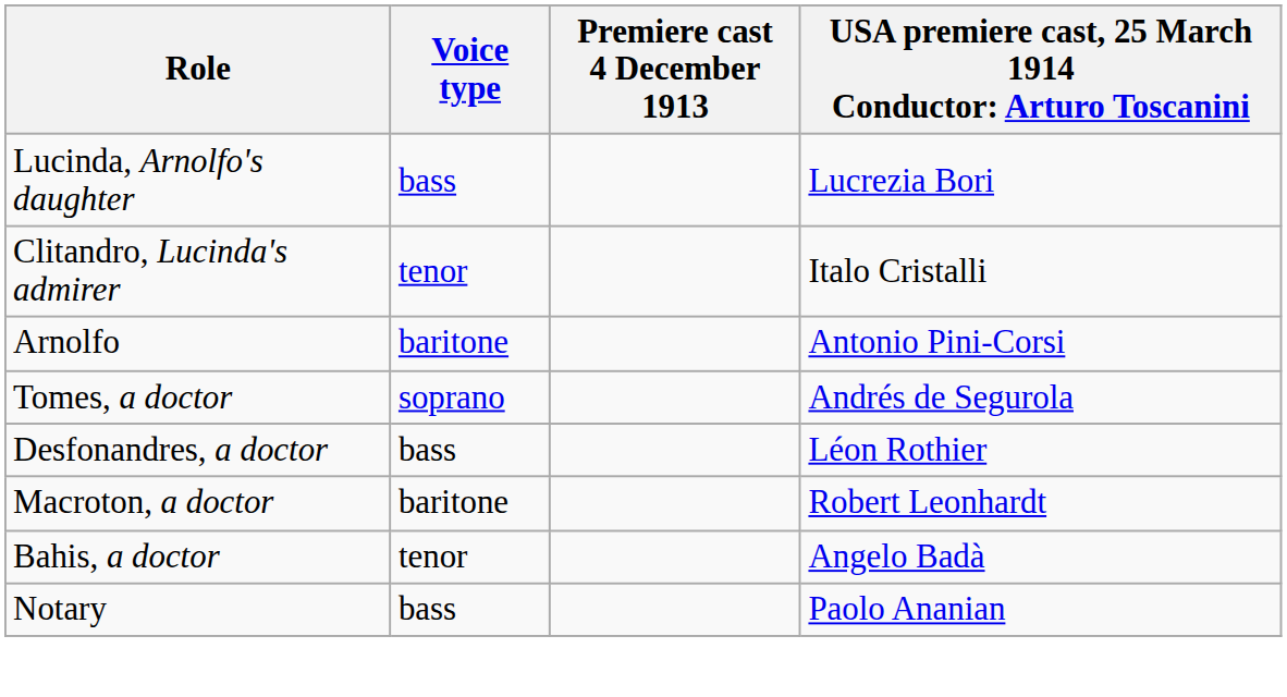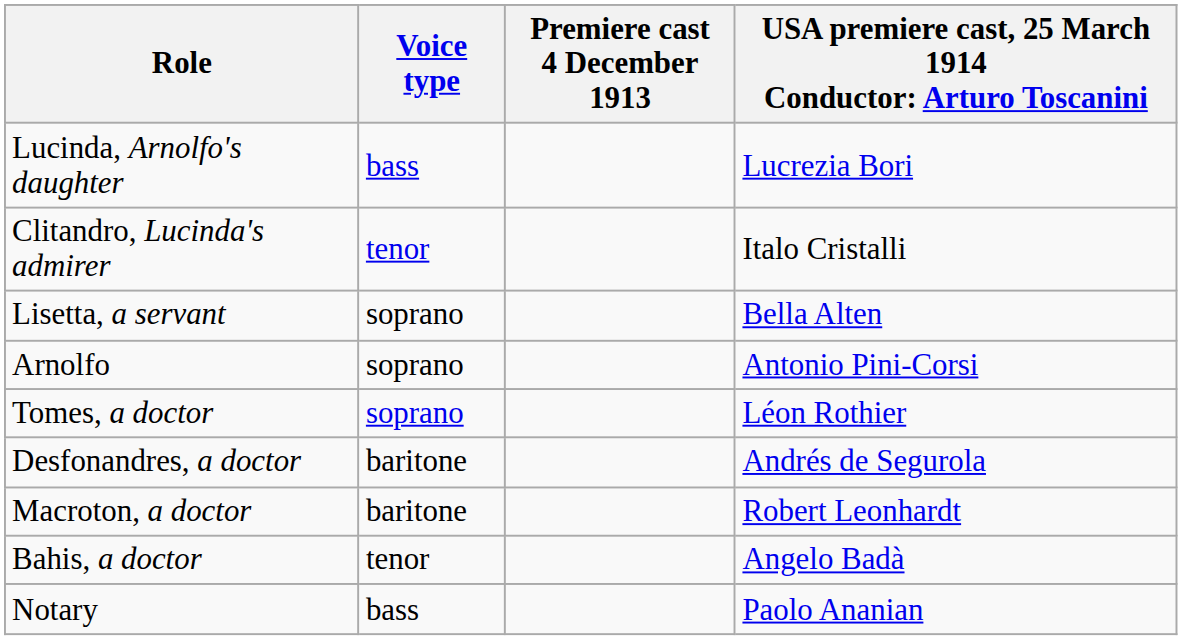+ row: Lisetta, a servant | soprano | Bella Alten
Arnolfo | Voice type: baritone -> soprano
Tomes, a doctor | column 4: Andrés de Segurola -> Léon Rothier
Desfonandres, a doctor | Voice type: bass -> baritone
Desfonandres, a doctor | column 4: Léon Rothier -> Andrés de Segurola
